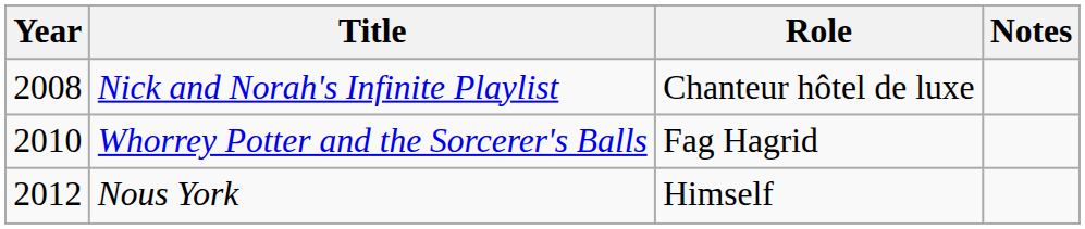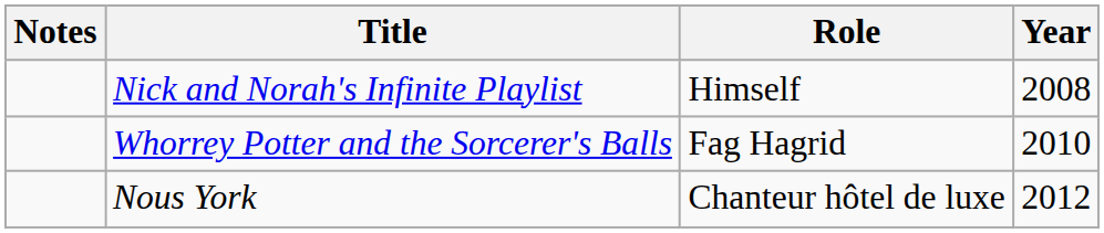columns swapped: Year <-> Notes
Nick and Norah's Infinite Playlist | Role: Chanteur hôtel de luxe -> Himself
Nous York | Role: Himself -> Chanteur hôtel de luxe
